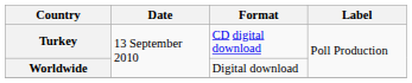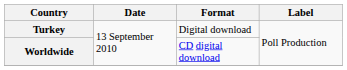Turkey | Format: CD digital download -> Digital download
Worldwide | Format: Digital download -> CD digital download
